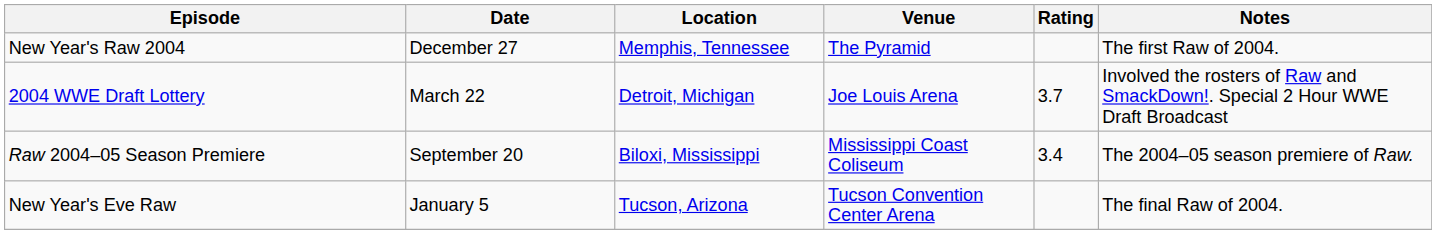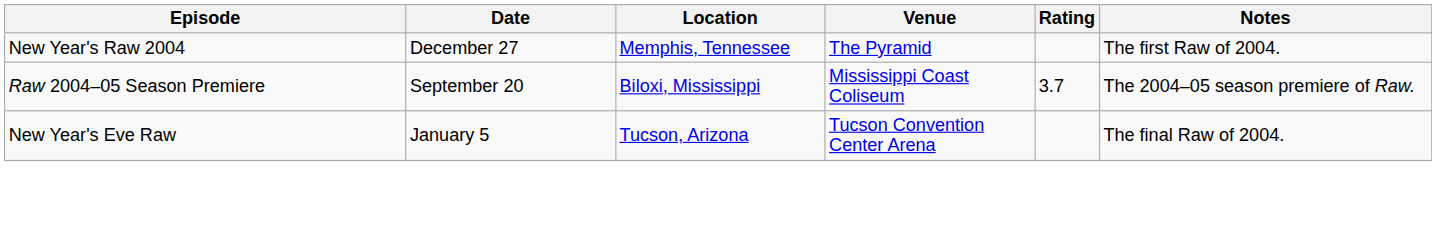- row: 2004 WWE Draft Lottery | March 22 | Detroit, Michigan | Joe Louis Arena | 3.7 | Involved the rosters of Raw and SmackDown!. Special 2 Hour WWE Draft Broadcast
Raw 2004–05 Season Premiere | Rating: 3.4 -> 3.7
